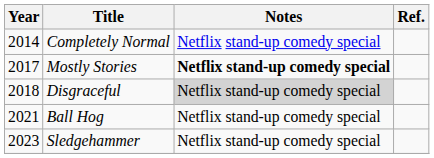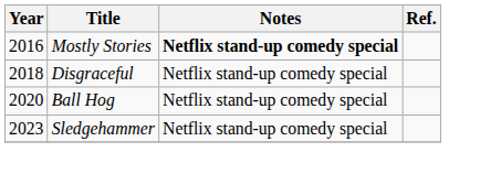- row: 2014 | Completely Normal | Netflix stand-up comedy special
Mostly Stories | Year: 2017 -> 2016
Disgraceful | Notes: lightgrey background -> no background
Ball Hog | Year: 2021 -> 2020
